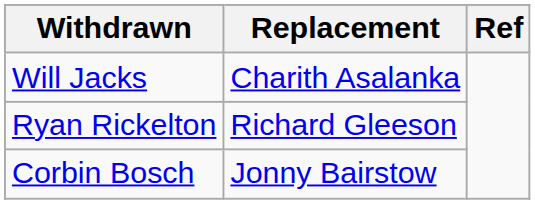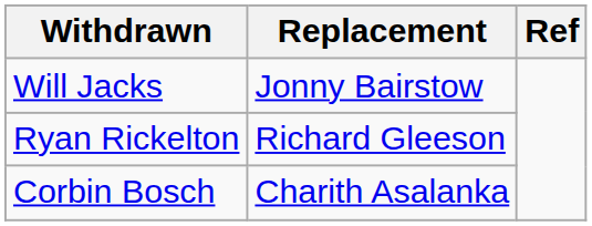Will Jacks | Replacement: Charith Asalanka -> Jonny Bairstow
Corbin Bosch | Replacement: Jonny Bairstow -> Charith Asalanka
